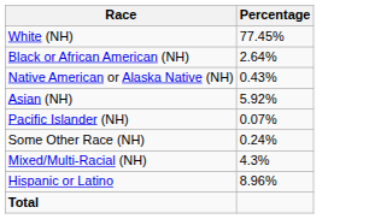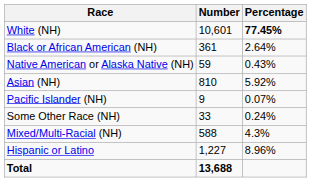+ column: Number | 10,601 | 361 | 59 | 810 | 9 | 33 | 588 | 1,227 | 13,688
White (NH) | Percentage: normal -> bold
